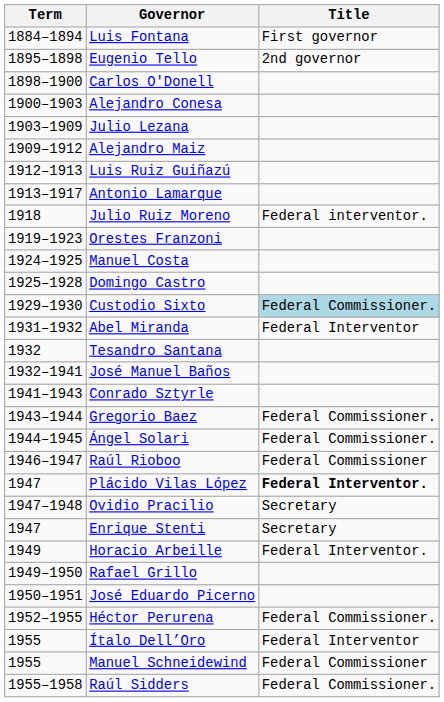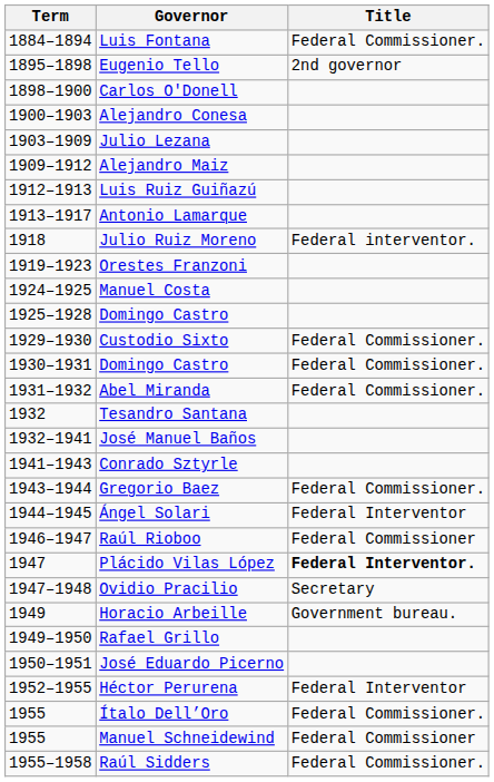Luis Fontana | Title: First governor -> Federal Commissioner.
Custodio Sixto | Title: lightblue background -> no background
+ row: 1930–1931 | Domingo Castro | Federal Commissioner.
Abel Miranda | Title: Federal Interventor -> Federal Commissioner.
Ángel Solari | Title: Federal Commissioner. -> Federal Interventor
- row: 1947 | Enrique Stenti | Secretary
Horacio Arbeille | Title: Federal Interventor. -> Government bureau.
Héctor Perurena | Title: Federal Commissioner. -> Federal Interventor
Ítalo Dell’Oro | Title: Federal Interventor -> Federal Commissioner.
